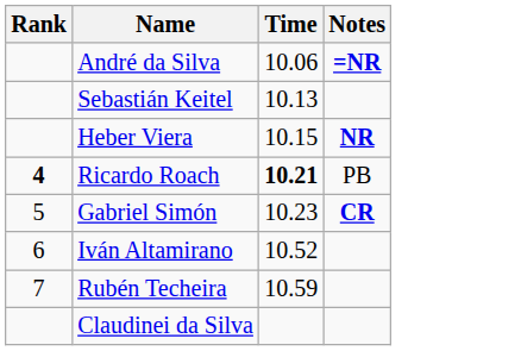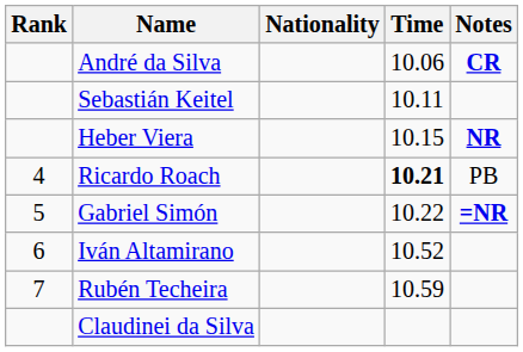+ column: Nationality
André da Silva | Notes: =NR -> CR
Sebastián Keitel | Time: 10.13 -> 10.11
Ricardo Roach | Rank: bold -> normal
Gabriel Simón | Time: 10.23 -> 10.22
Gabriel Simón | Notes: CR -> =NR
